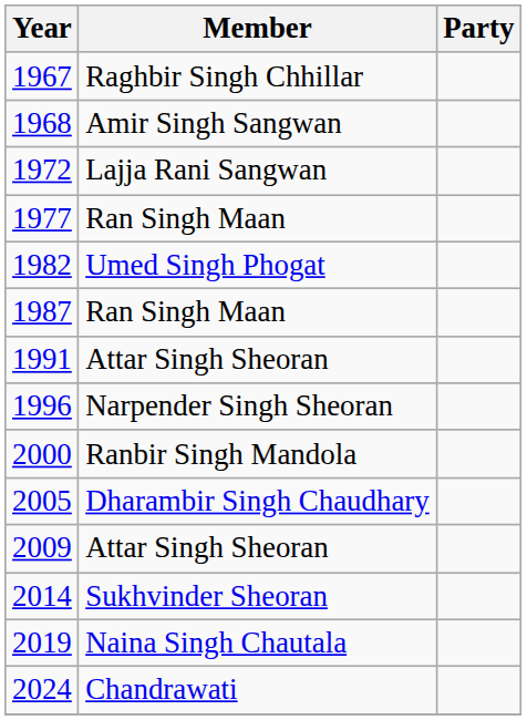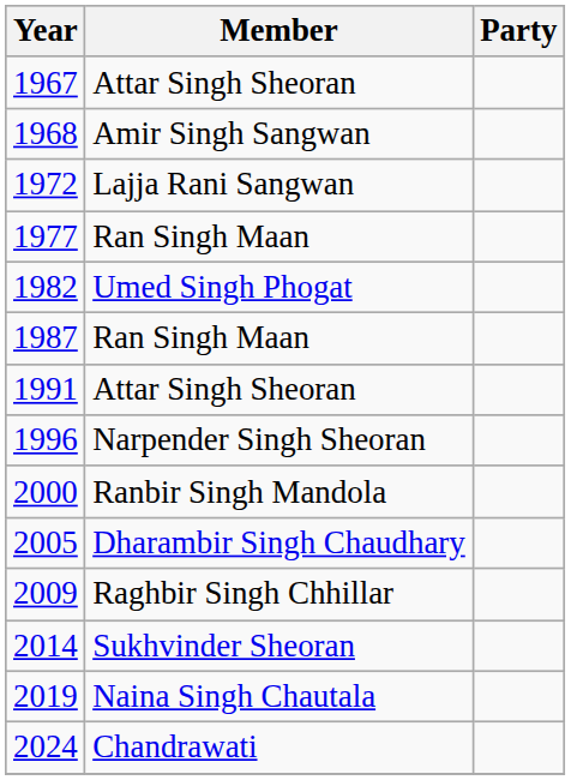1967 | Member: Raghbir Singh Chhillar -> Attar Singh Sheoran
2009 | Member: Attar Singh Sheoran -> Raghbir Singh Chhillar
